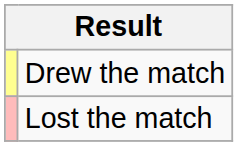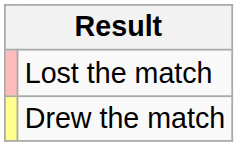rows swapped: Lost the match <-> Drew the match
